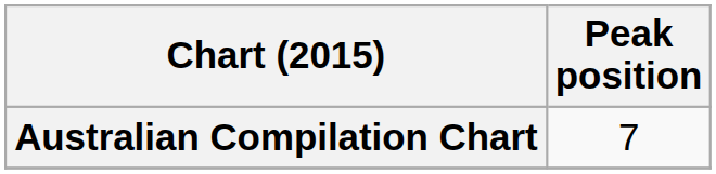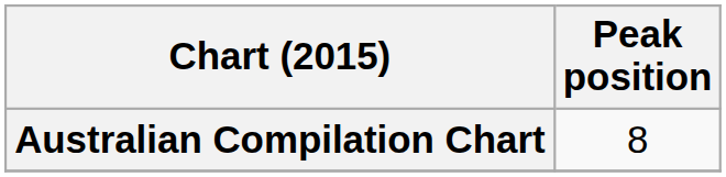Australian Compilation Chart | Peak position: 7 -> 8
